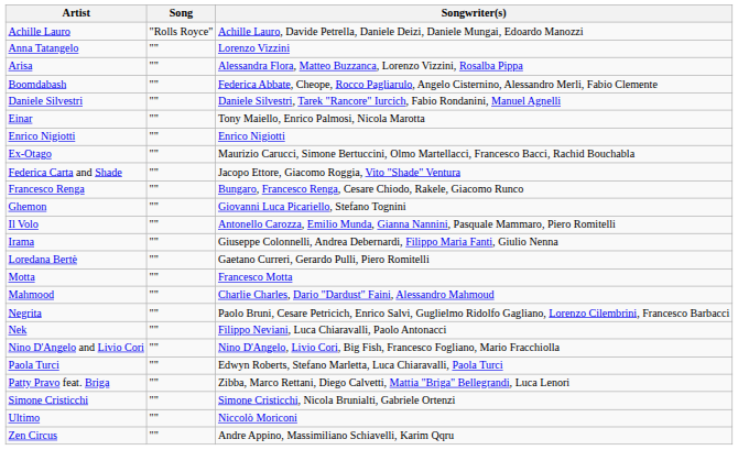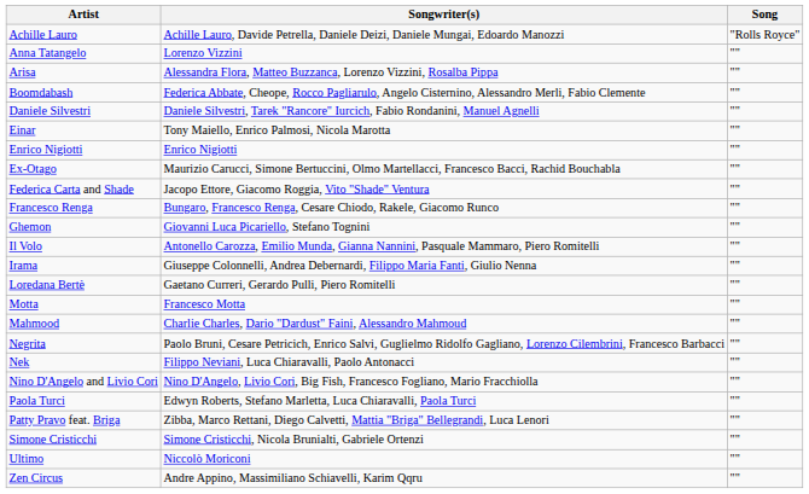columns swapped: Song <-> Songwriter(s)
